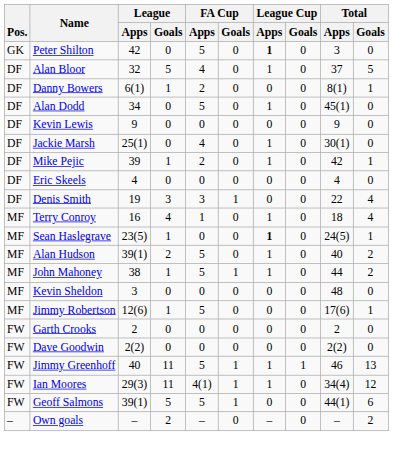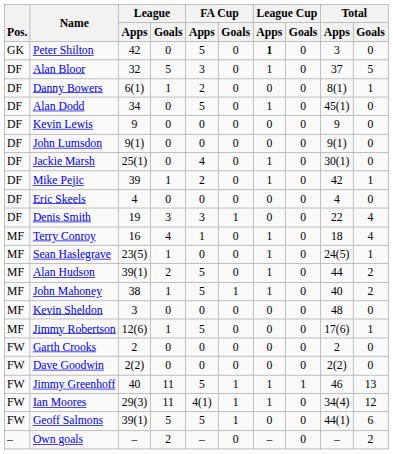Alan Bloor | FA Cup / Apps: 4 -> 3
+ row: DF | John Lumsdon | 9(1) | 0 | 0 | 0 | 0 | 0 | 9(1) | 0
Sean Haslegrave | League Cup / Apps: bold -> normal
Alan Hudson | Total / Apps: 40 -> 44
John Mahoney | Total / Apps: 44 -> 40
